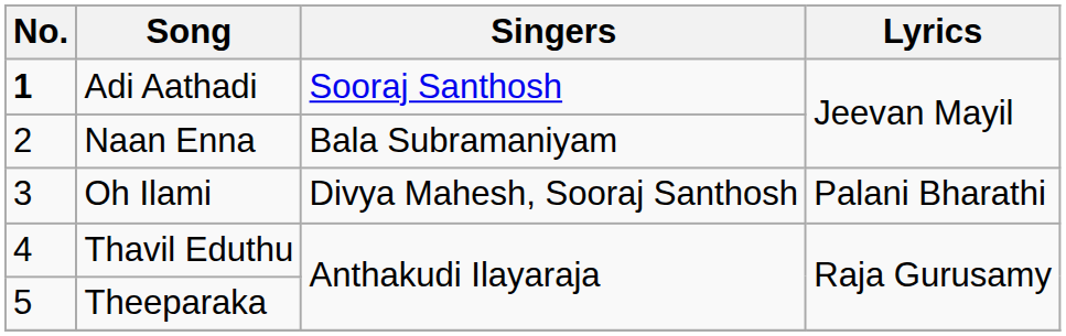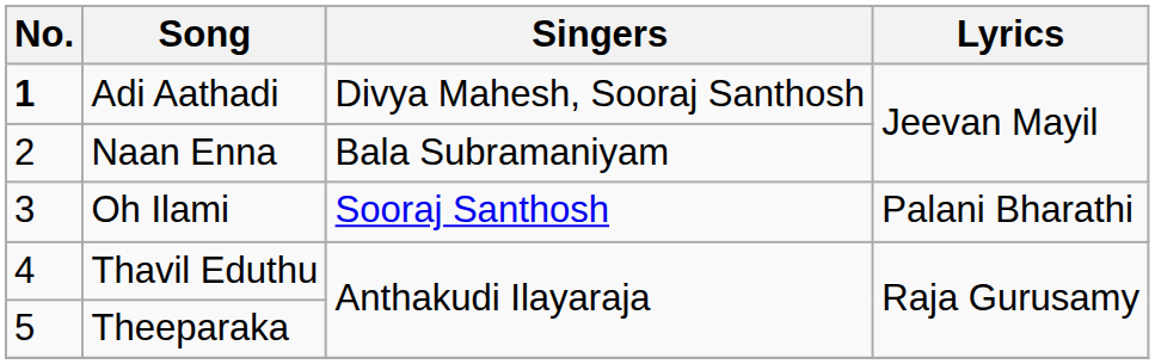Adi Aathadi | Singers: Sooraj Santhosh -> Divya Mahesh, Sooraj Santhosh
Oh Ilami | Singers: Divya Mahesh, Sooraj Santhosh -> Sooraj Santhosh
